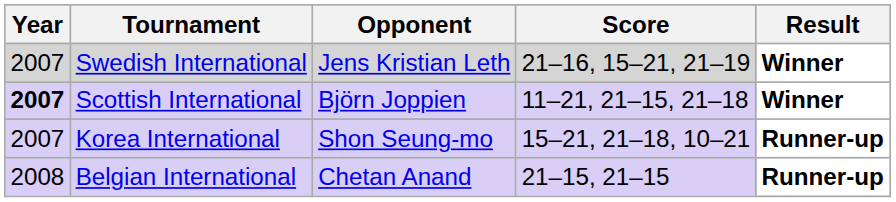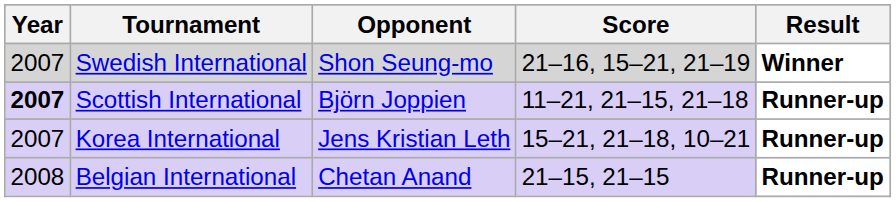Swedish International | Opponent: Jens Kristian Leth -> Shon Seung-mo
Scottish International | Result: Winner -> Runner-up
Korea International | Opponent: Shon Seung-mo -> Jens Kristian Leth
